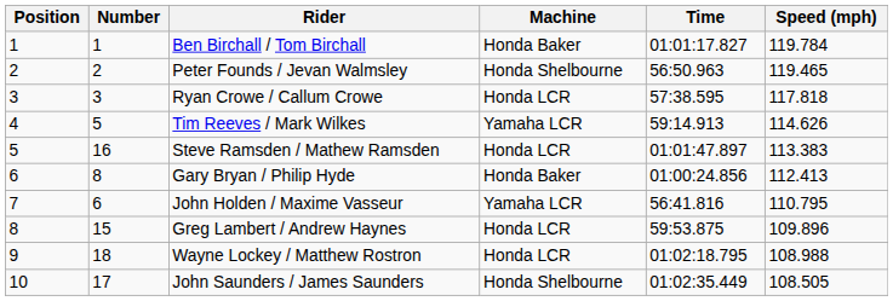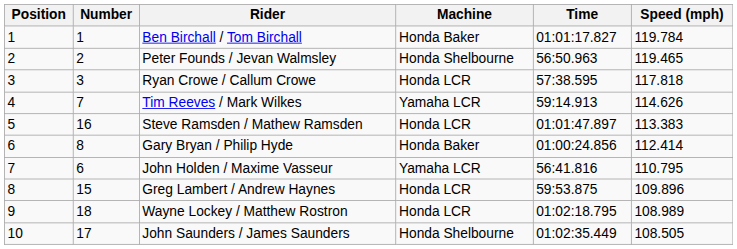Tim Reeves / Mark Wilkes | Number: 5 -> 7
Gary Bryan / Philip Hyde | Speed (mph): 112.413 -> 112.414
Wayne Lockey / Matthew Rostron | Speed (mph): 108.988 -> 108.989
